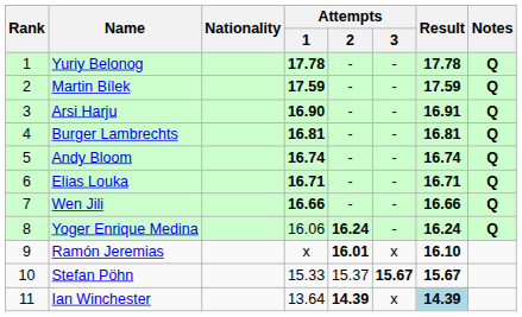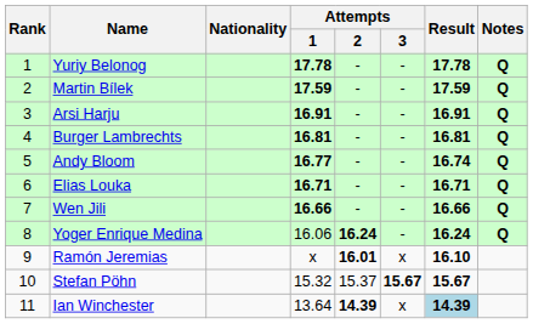Arsi Harju | Attempts / 1: 16.90 -> 16.91
Andy Bloom | Attempts / 1: 16.74 -> 16.77
Stefan Pöhn | Attempts / 1: 15.33 -> 15.32
